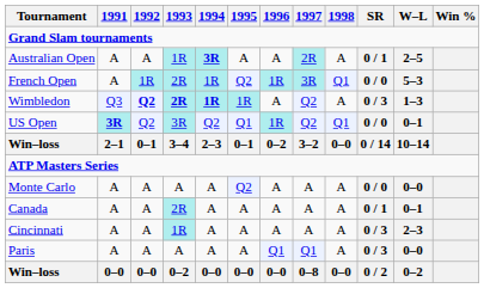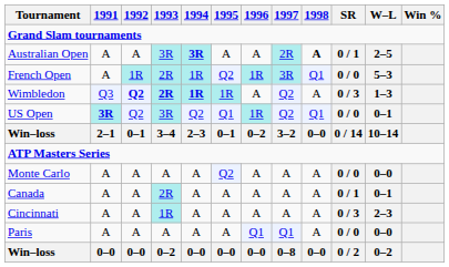Australian Open | 1993: 1R -> 3R
Australian Open | 1998: normal -> bold
Paris | SR: 0 / 3 -> 0 / 0
